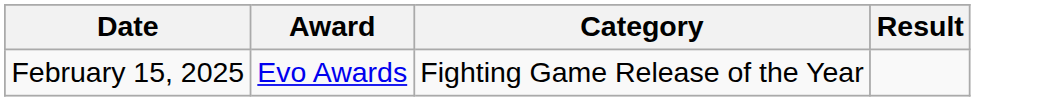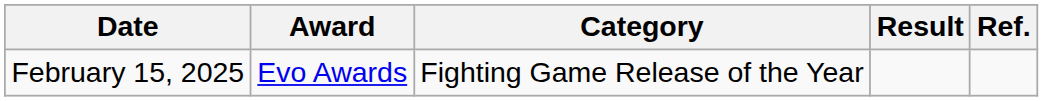+ column: Ref.
